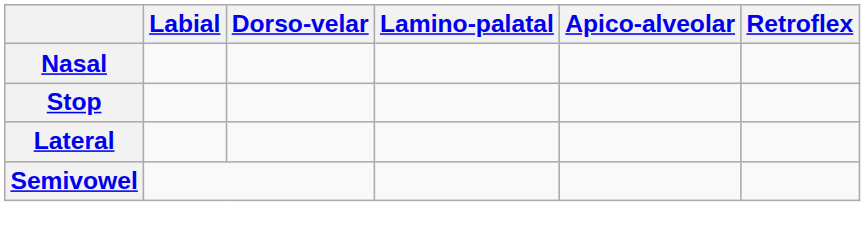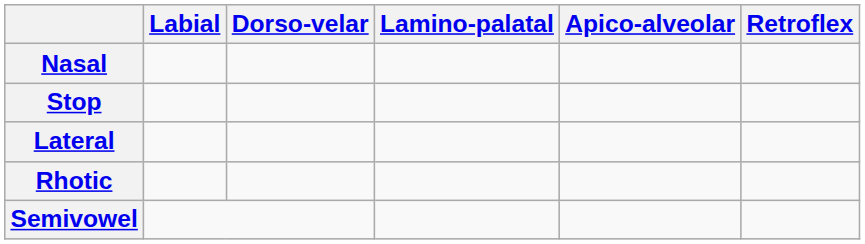+ row: Rhotic
